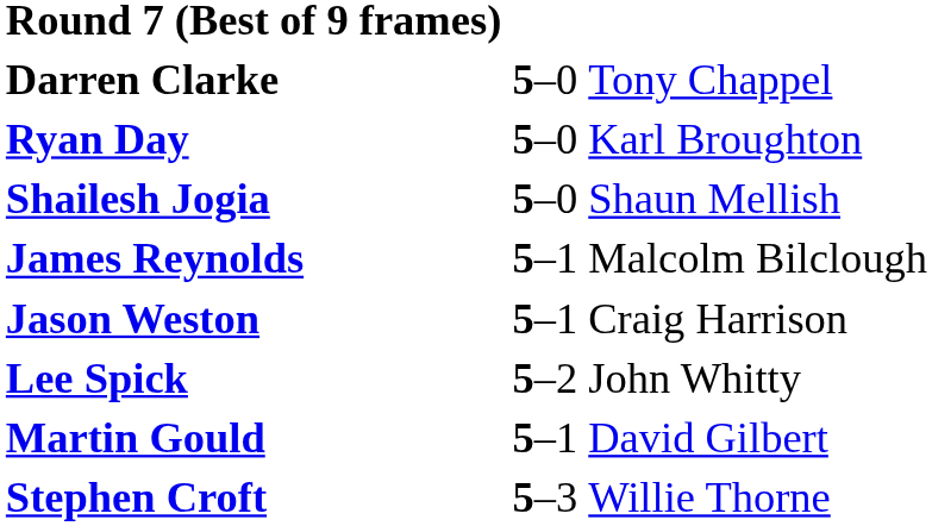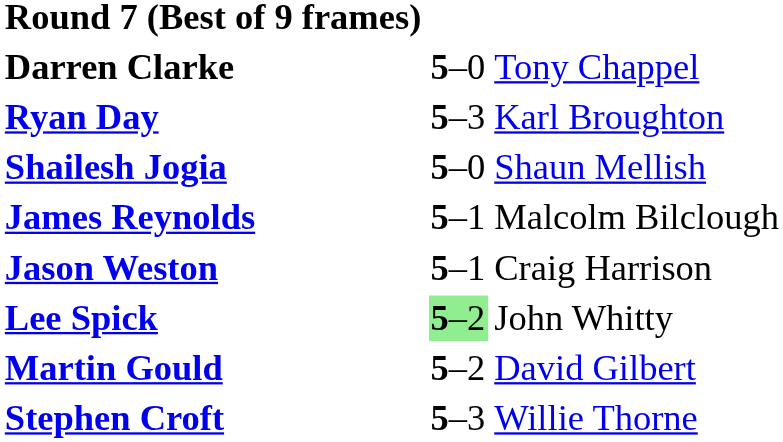Ryan Day | column 2: 5–0 -> 5–3
Lee Spick | column 2: no background -> lightgreen background
Martin Gould | column 2: 5–1 -> 5–2
